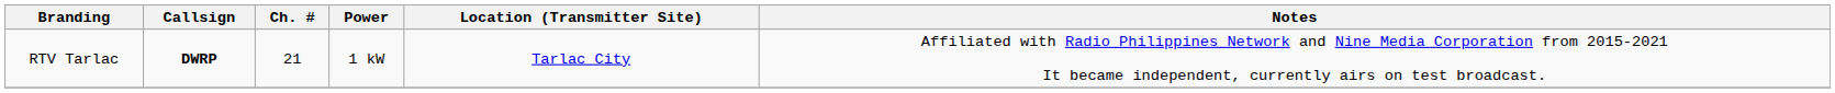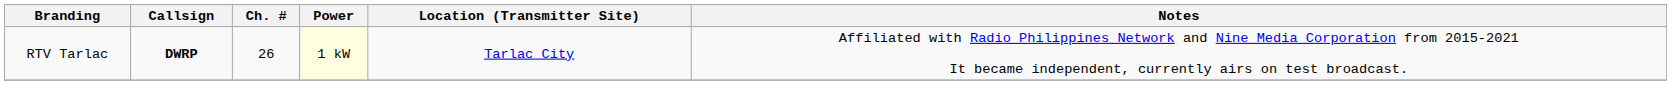RTV Tarlac | Ch. #: 21 -> 26
RTV Tarlac | Power: no background -> lightyellow background
